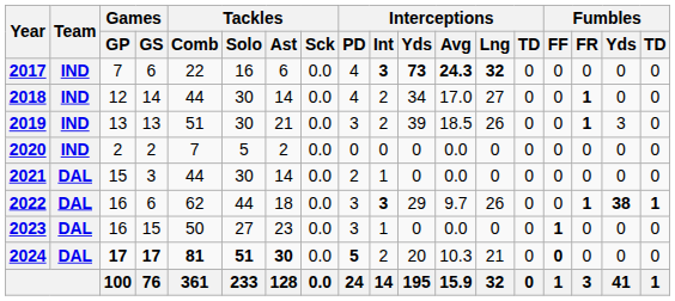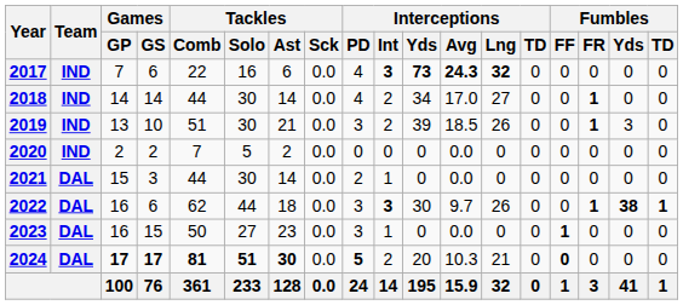2018 | Games / GP: 12 -> 14
2019 | Games / GS: 13 -> 10
2022 | Interceptions / Yds: 29 -> 30
